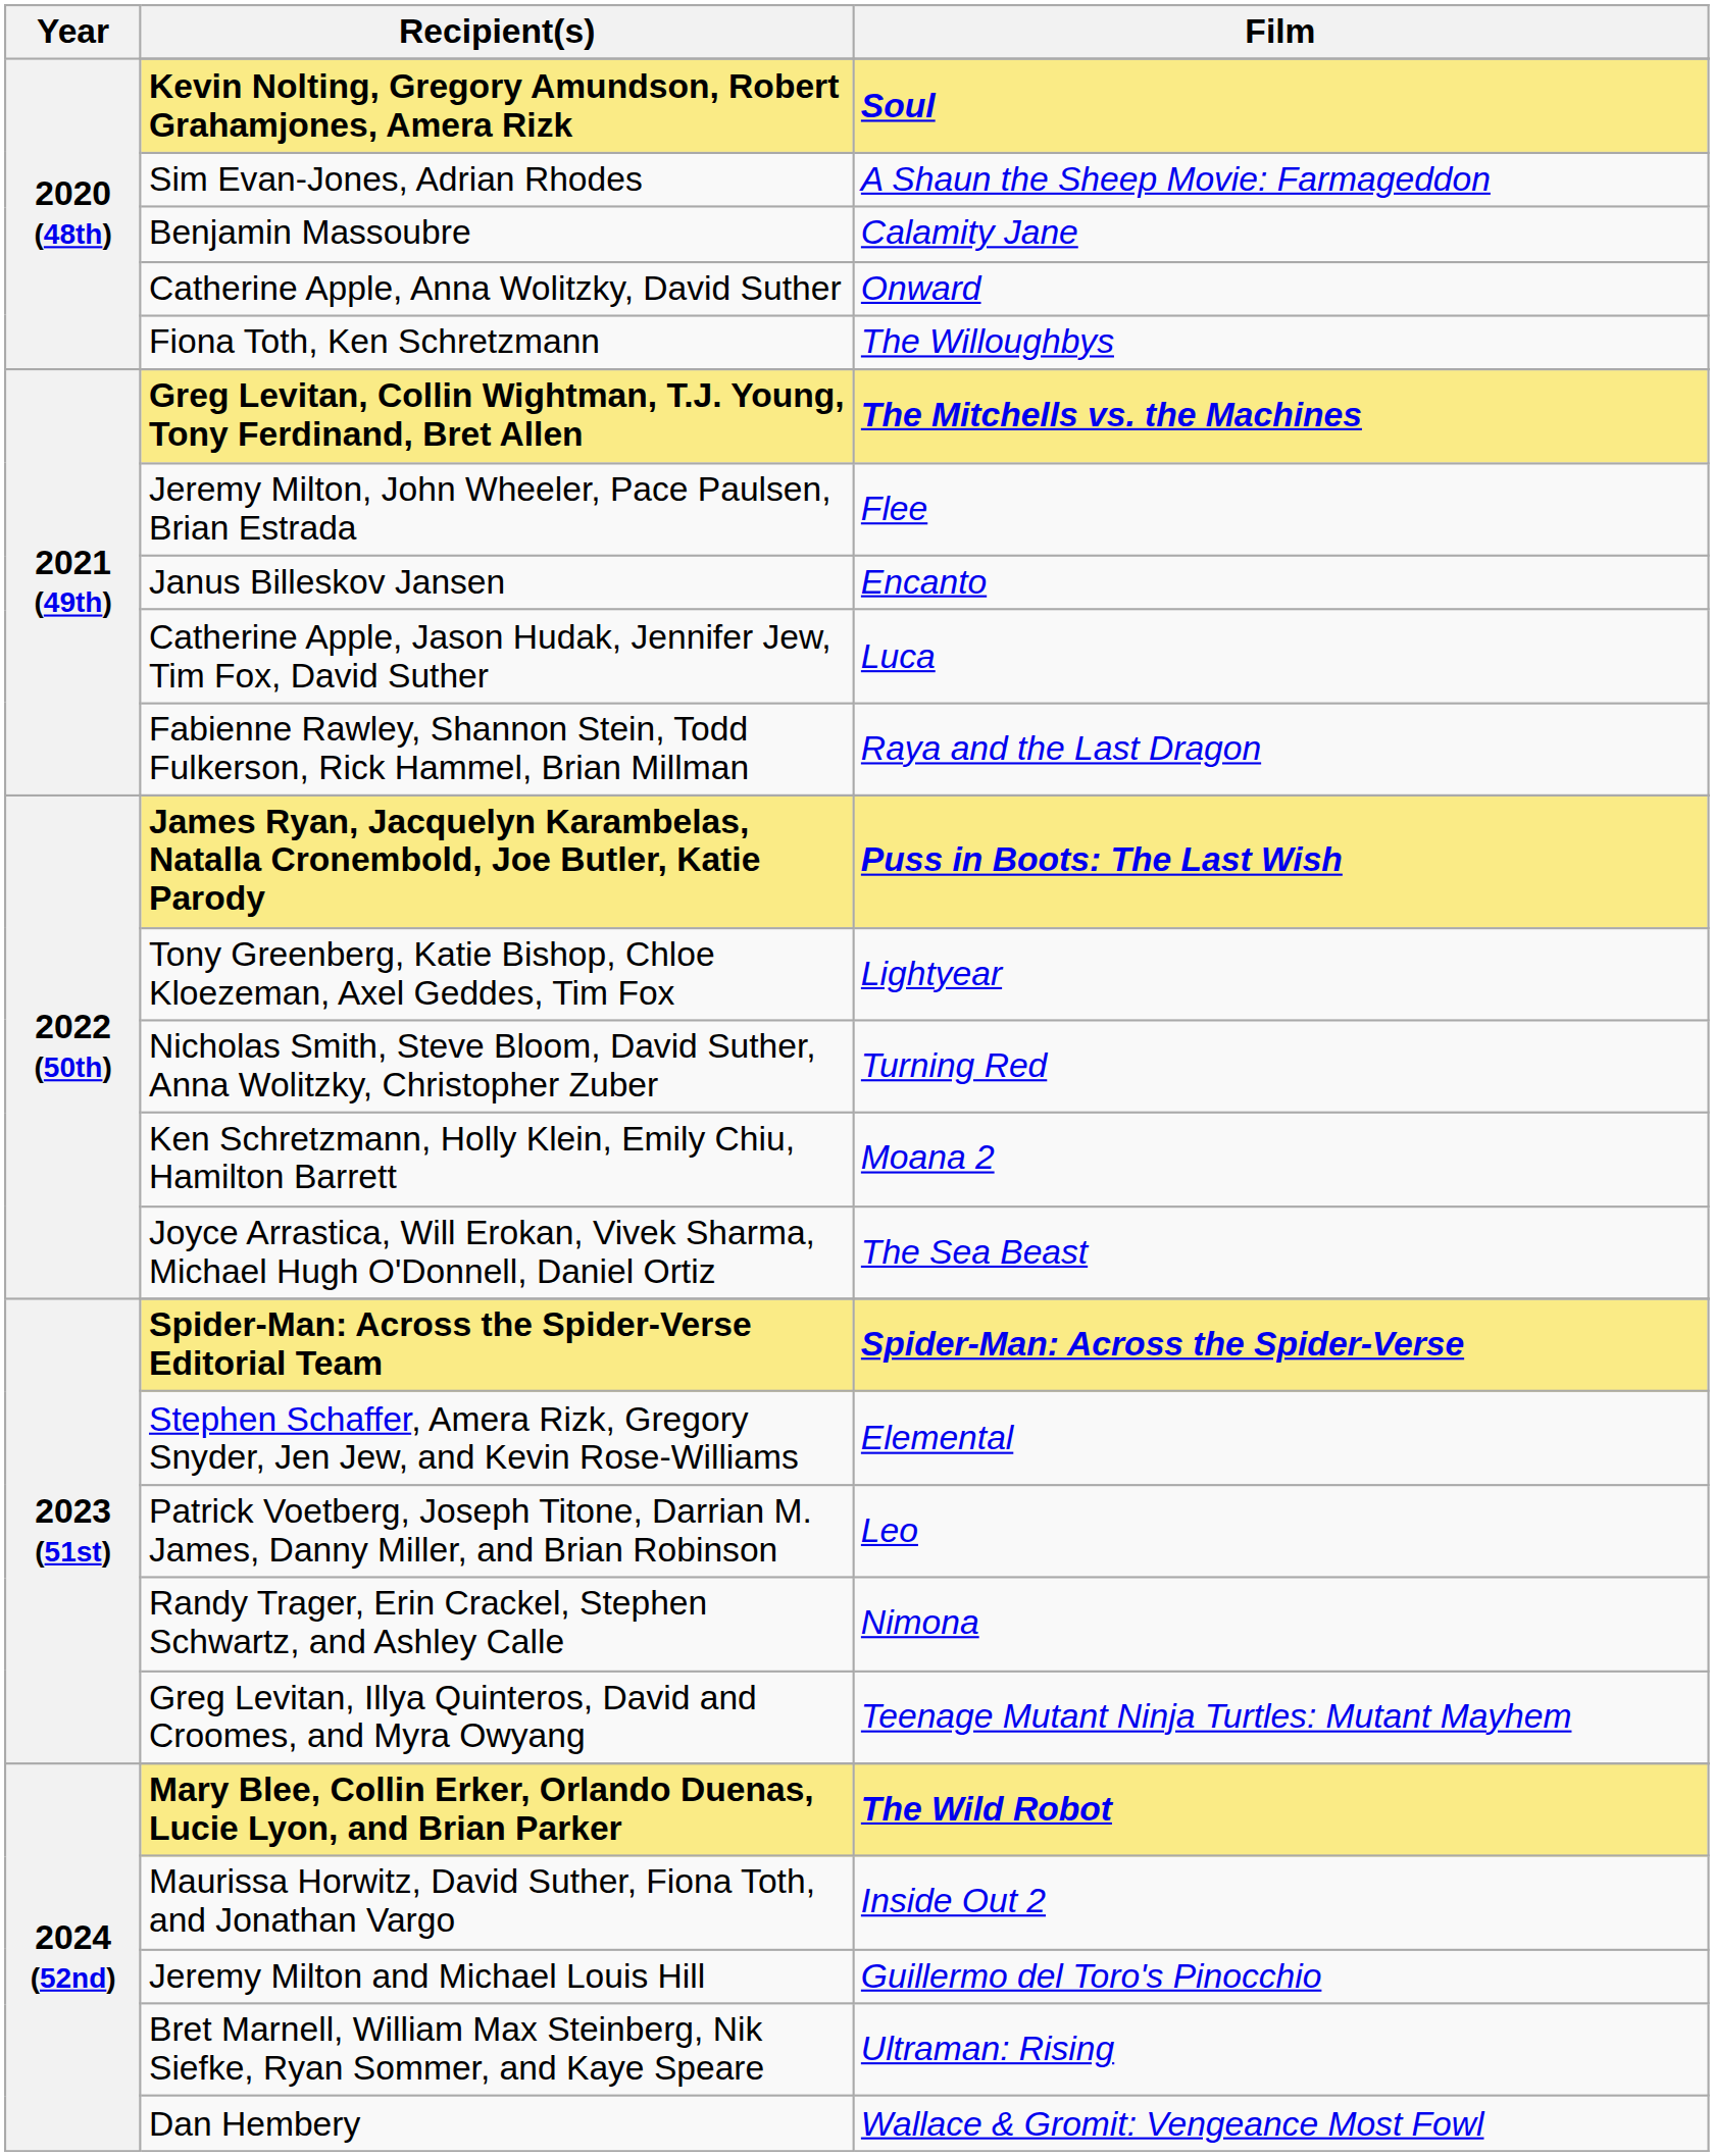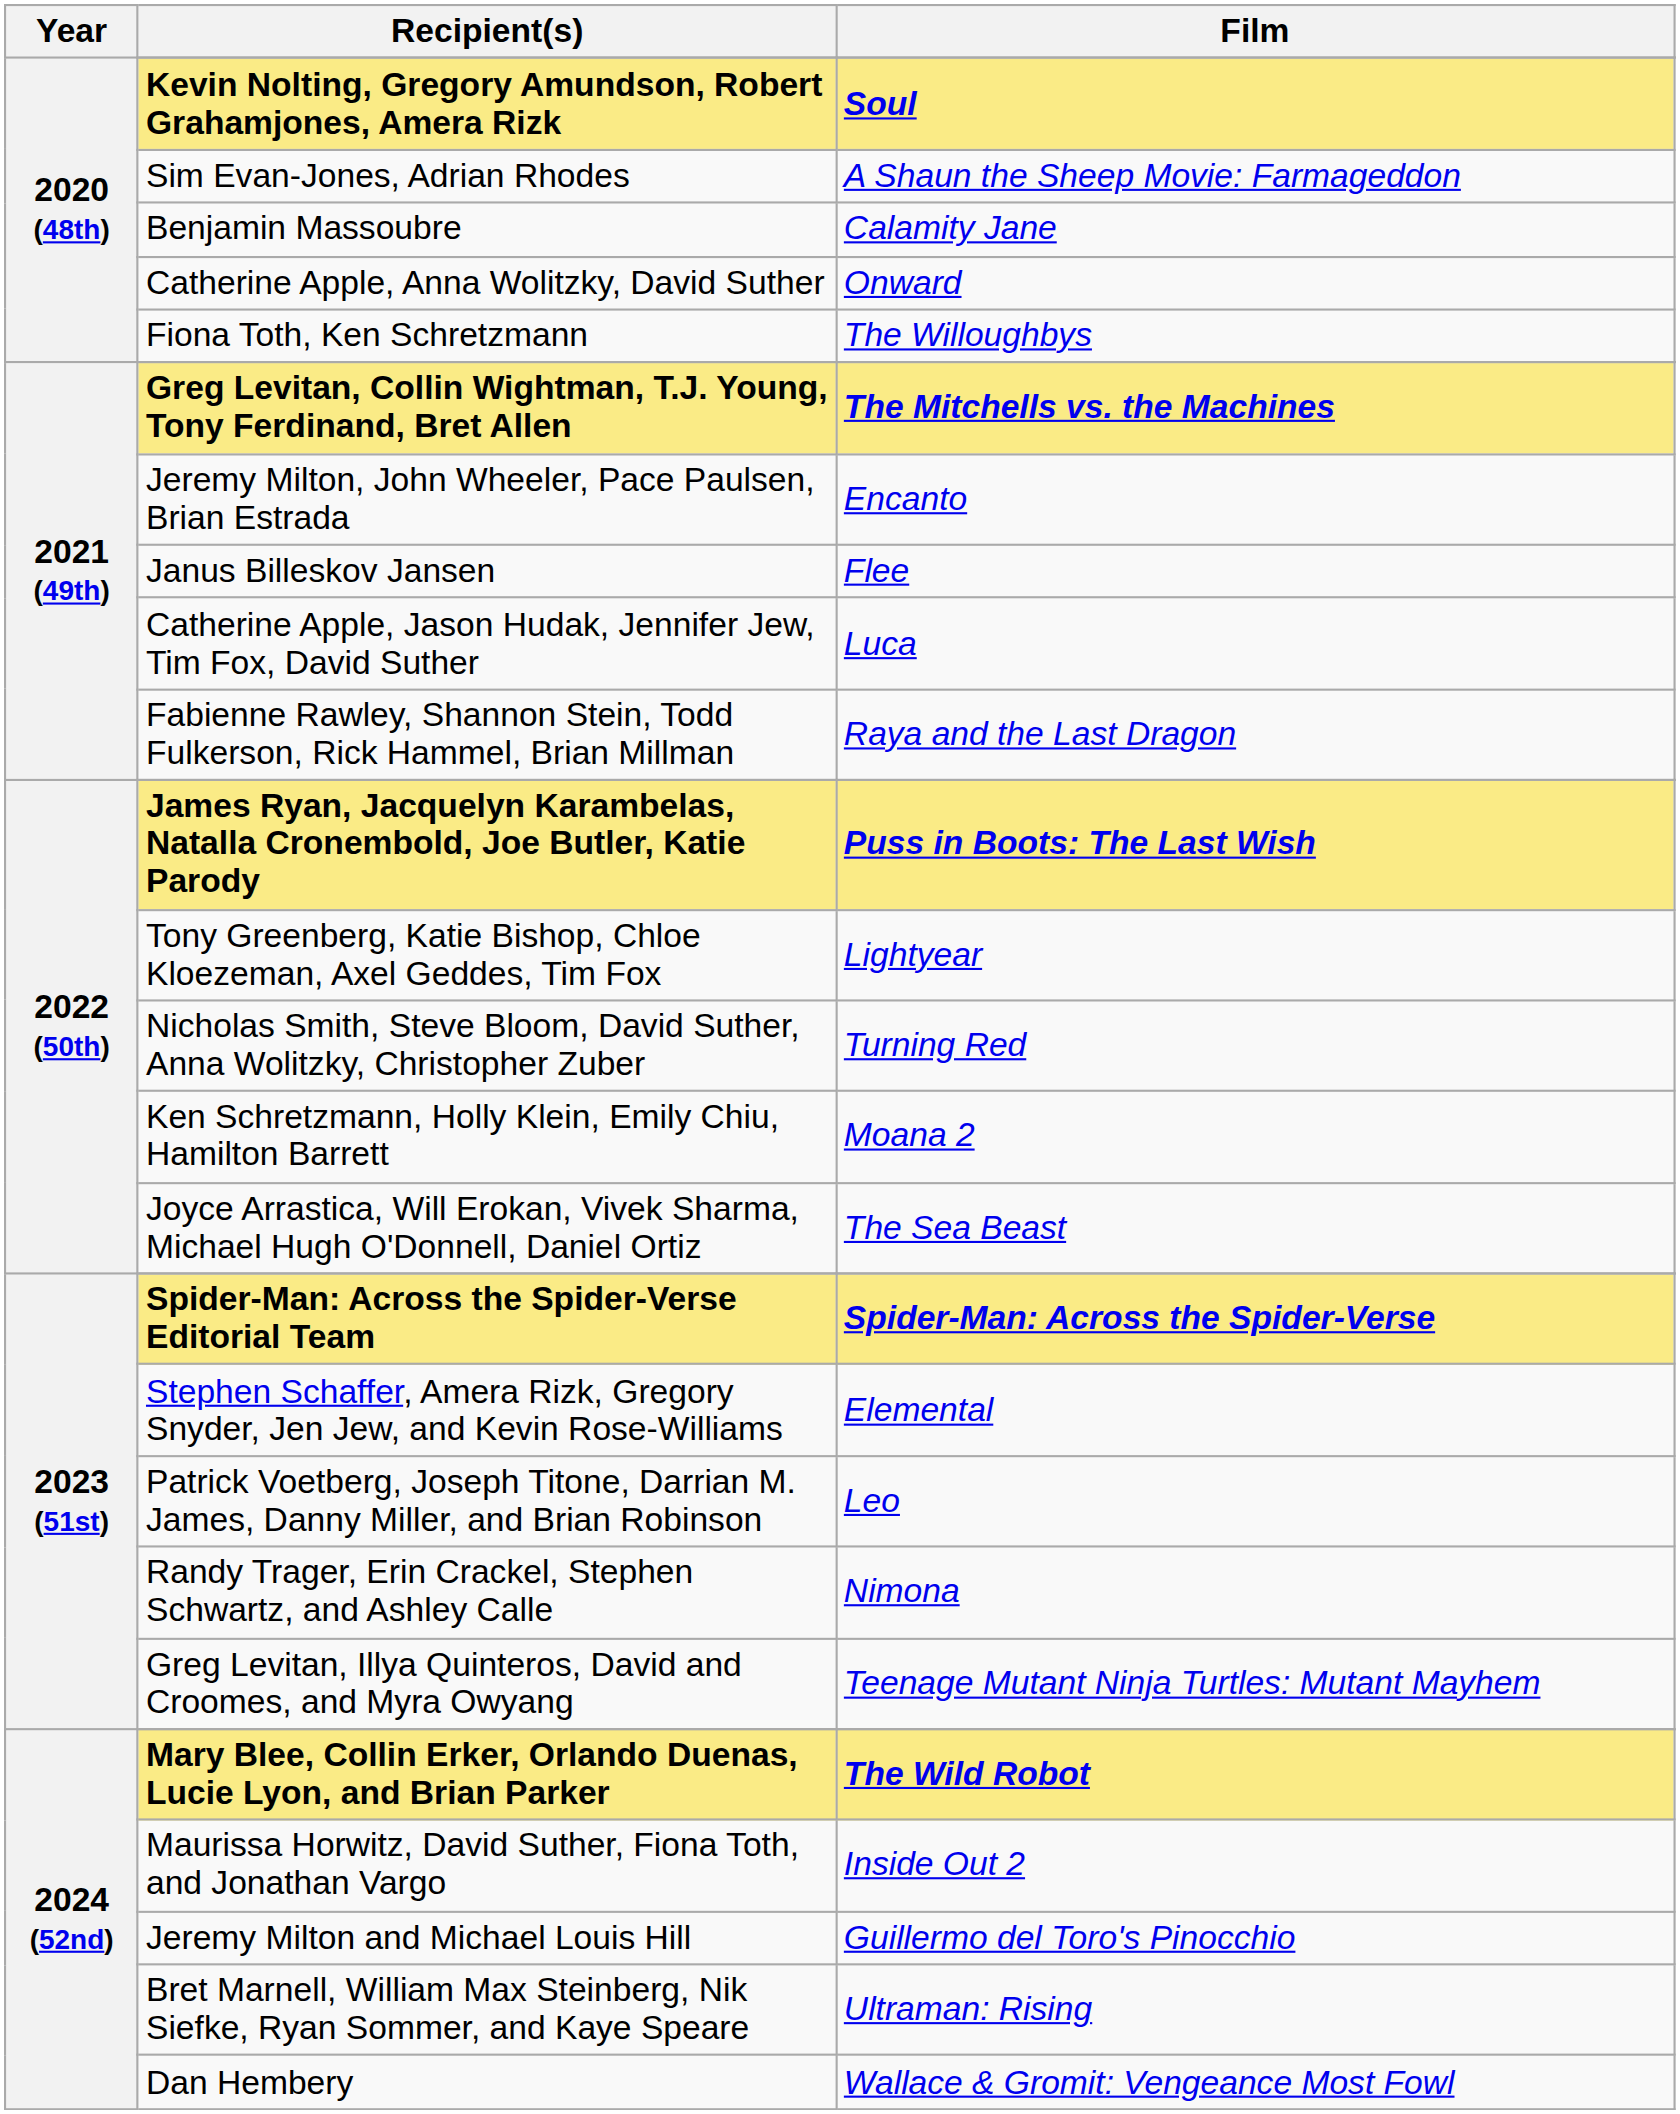Jeremy Milton, John Wheeler, Pace Paulsen, Brian Estrada | Film: Flee -> Encanto
Janus Billeskov Jansen | Film: Encanto -> Flee
